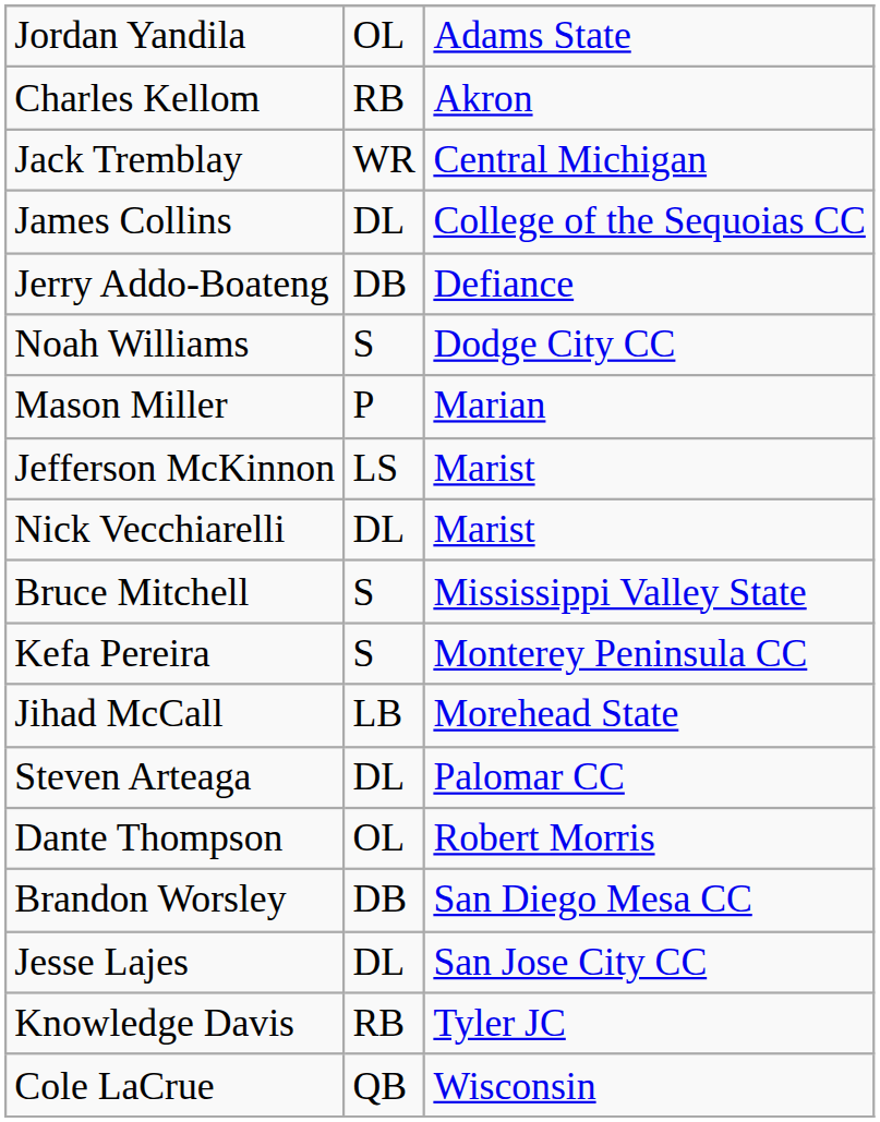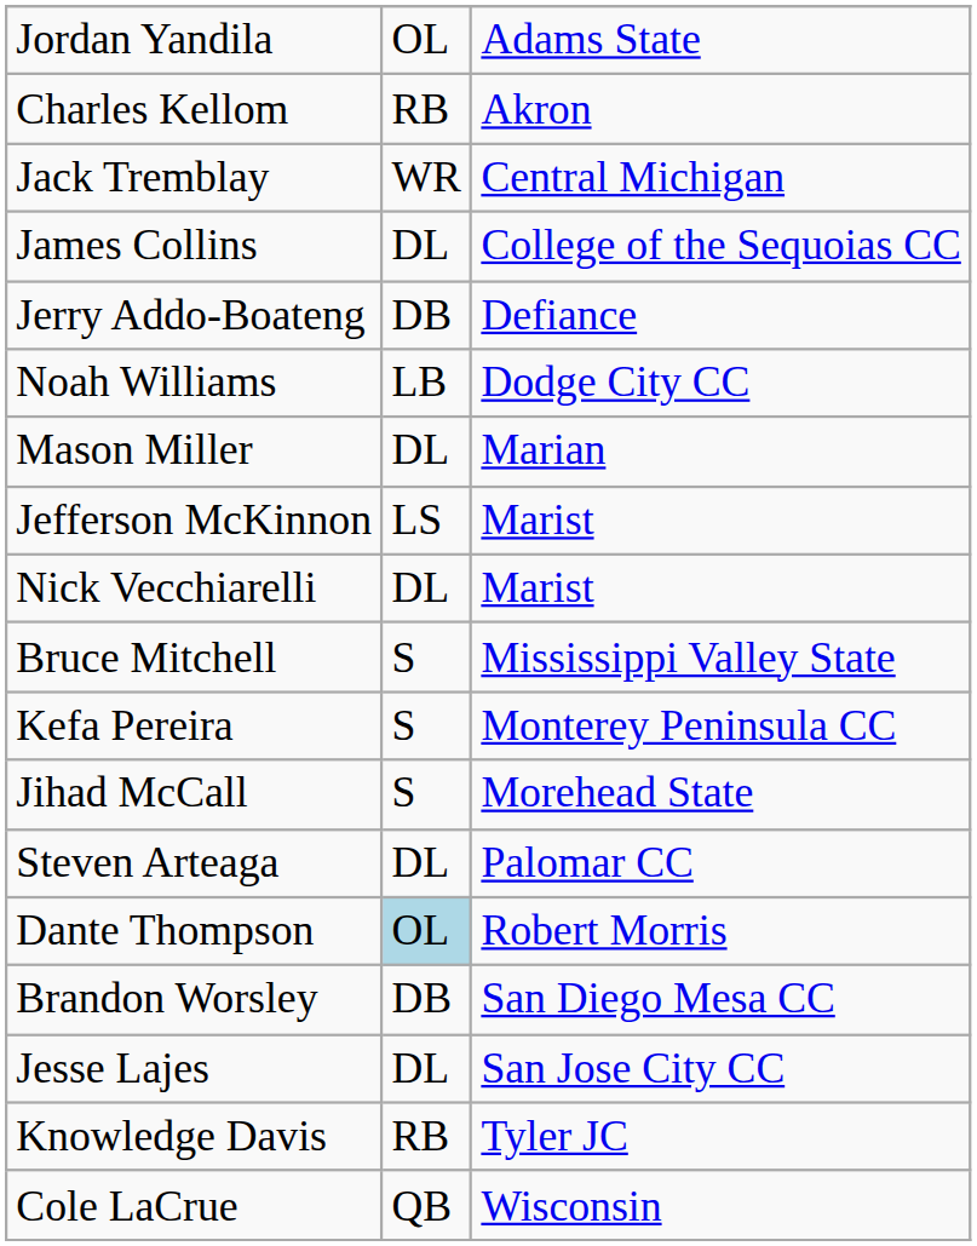Noah Williams | column 2: S -> LB
Mason Miller | column 2: P -> DL
Jihad McCall | column 2: LB -> S
Dante Thompson | column 2: no background -> lightblue background
